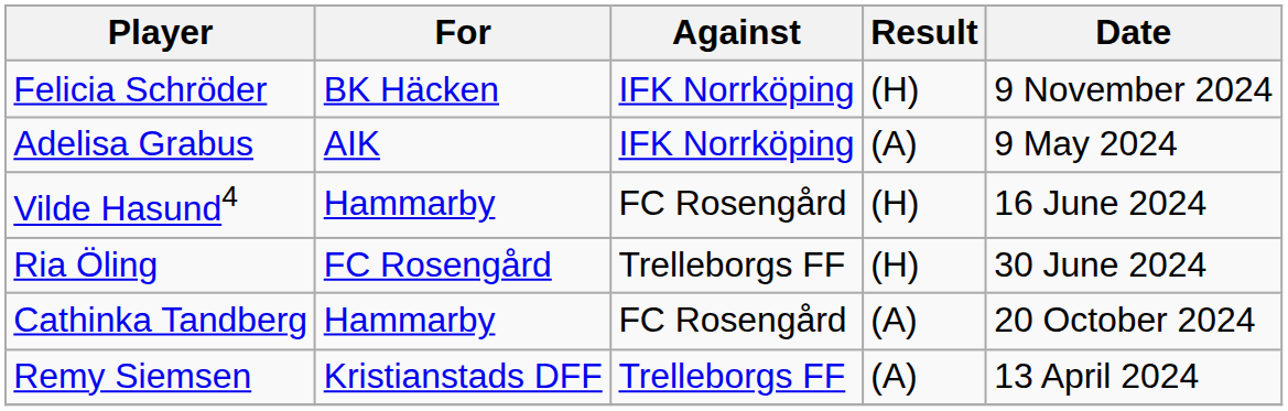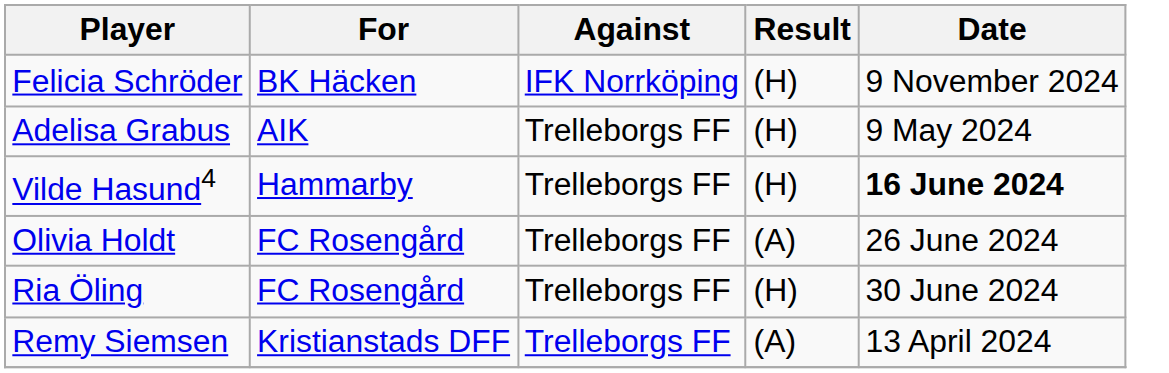Adelisa Grabus | Against: IFK Norrköping -> Trelleborgs FF
Adelisa Grabus | Result: (A) -> (H)
Vilde Hasund4 | Against: FC Rosengård -> Trelleborgs FF
Vilde Hasund4 | Date: normal -> bold
+ row: Olivia Holdt | FC Rosengård | Trelleborgs FF | (A) | 26 June 2024
- row: Cathinka Tandberg | Hammarby | FC Rosengård | (A) | 20 October 2024
